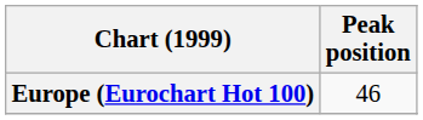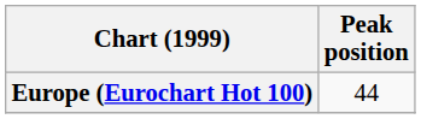Europe (Eurochart Hot 100) | Peak position: 46 -> 44
